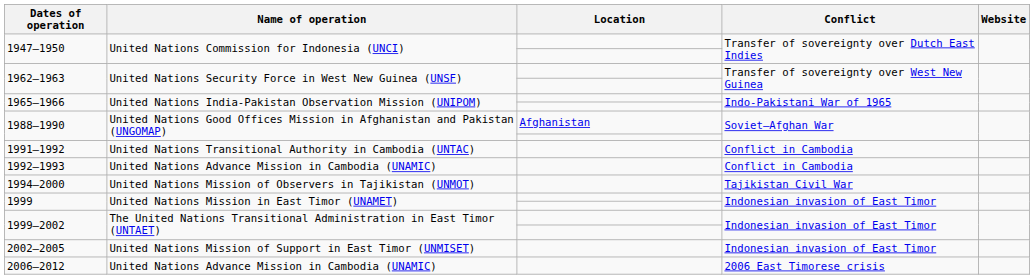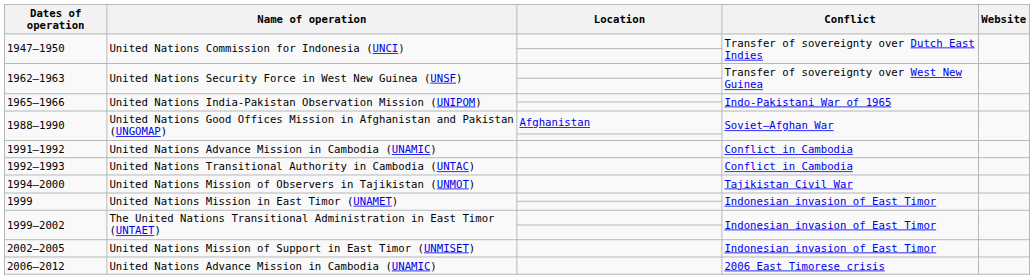1991–1992 | Name of operation: United Nations Transitional Authority in Cambodia (UNTAC) -> United Nations Advance Mission in Cambodia (UNAMIC)
1992–1993 | Name of operation: United Nations Advance Mission in Cambodia (UNAMIC) -> United Nations Transitional Authority in Cambodia (UNTAC)
